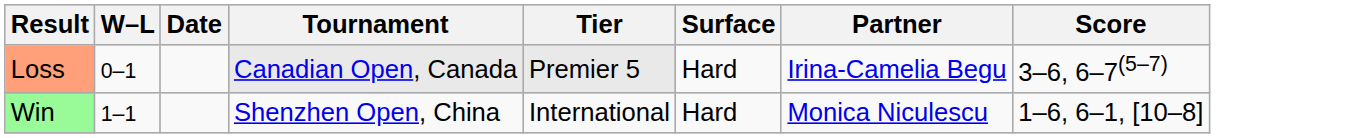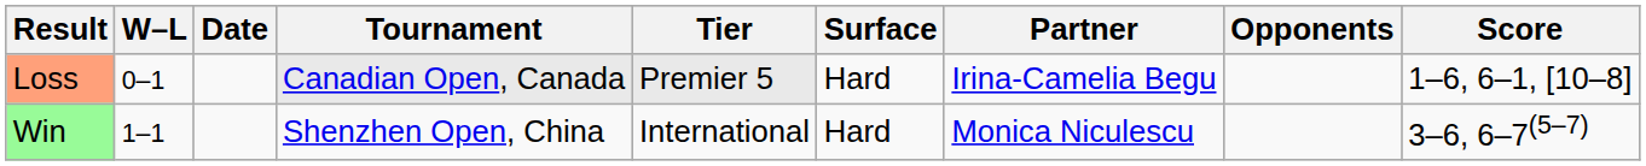+ column: Opponents
Loss | Score: 3–6, 6–7(5–7) -> 1–6, 6–1, [10–8]
Win | Score: 1–6, 6–1, [10–8] -> 3–6, 6–7(5–7)
